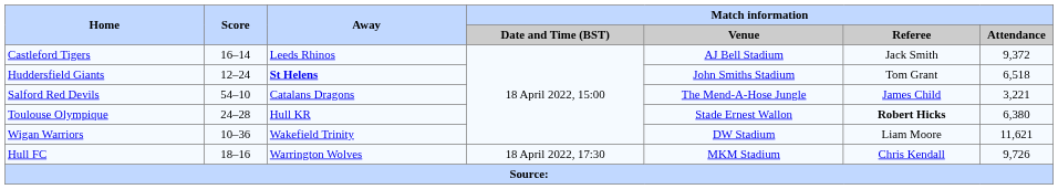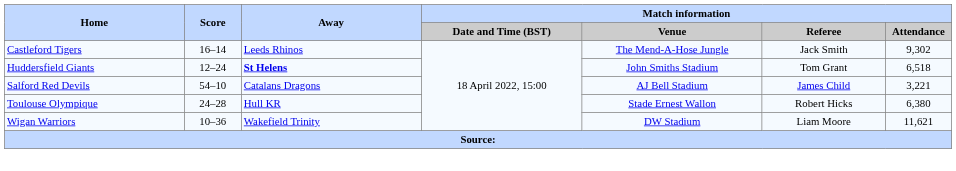Castleford Tigers | Match information / Venue: AJ Bell Stadium -> The Mend-A-Hose Jungle
Castleford Tigers | Match information / Attendance: 9,372 -> 9,302
Salford Red Devils | Match information / Venue: The Mend-A-Hose Jungle -> AJ Bell Stadium
Toulouse Olympique | Match information / Referee: bold -> normal
- row: Hull FC | 18–16 | Warrington Wolves | 18 April 2022, 17:30 | MKM Stadium | Chris Kendall | 9,726
